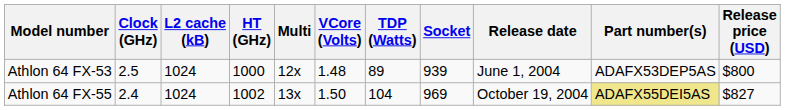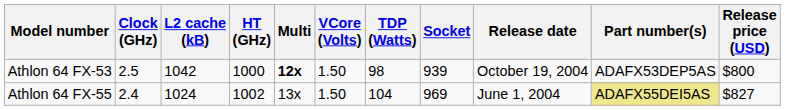Athlon 64 FX-53 | L2 cache (kB): 1024 -> 1042
Athlon 64 FX-53 | Multi: normal -> bold
Athlon 64 FX-53 | VCore (Volts): 1.48 -> 1.50
Athlon 64 FX-53 | TDP (Watts): 89 -> 98
Athlon 64 FX-53 | Release date: June 1, 2004 -> October 19, 2004
Athlon 64 FX-55 | Release date: October 19, 2004 -> June 1, 2004
